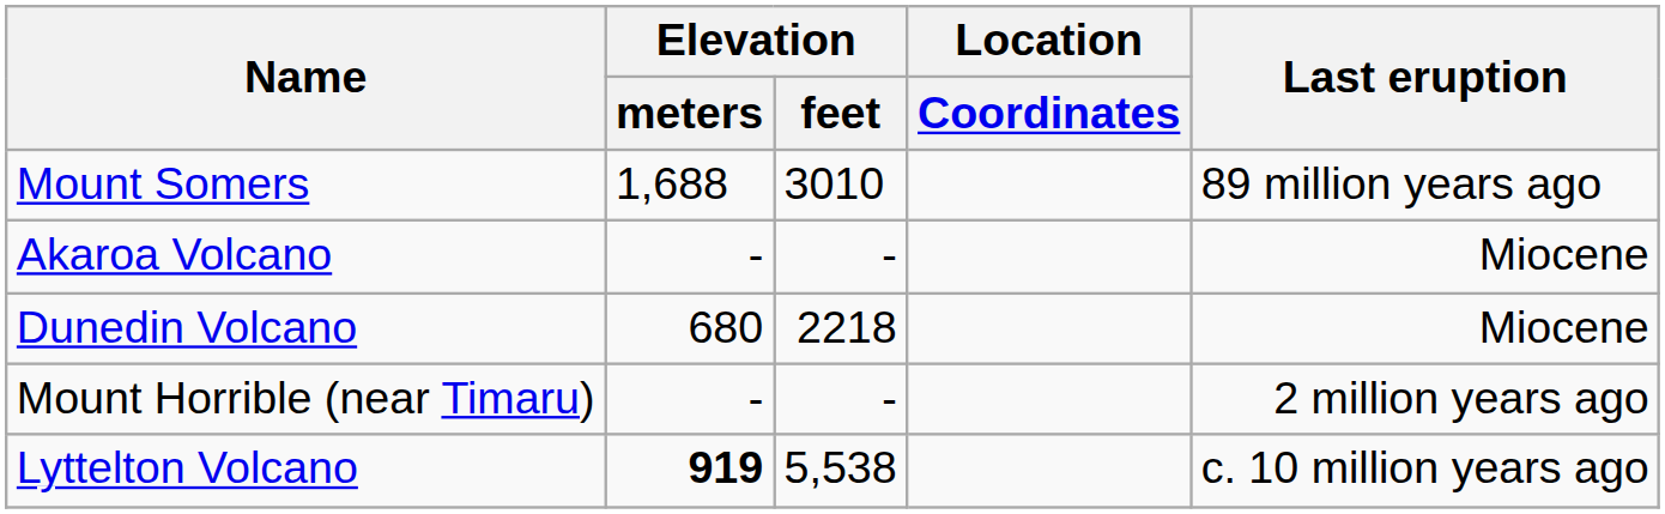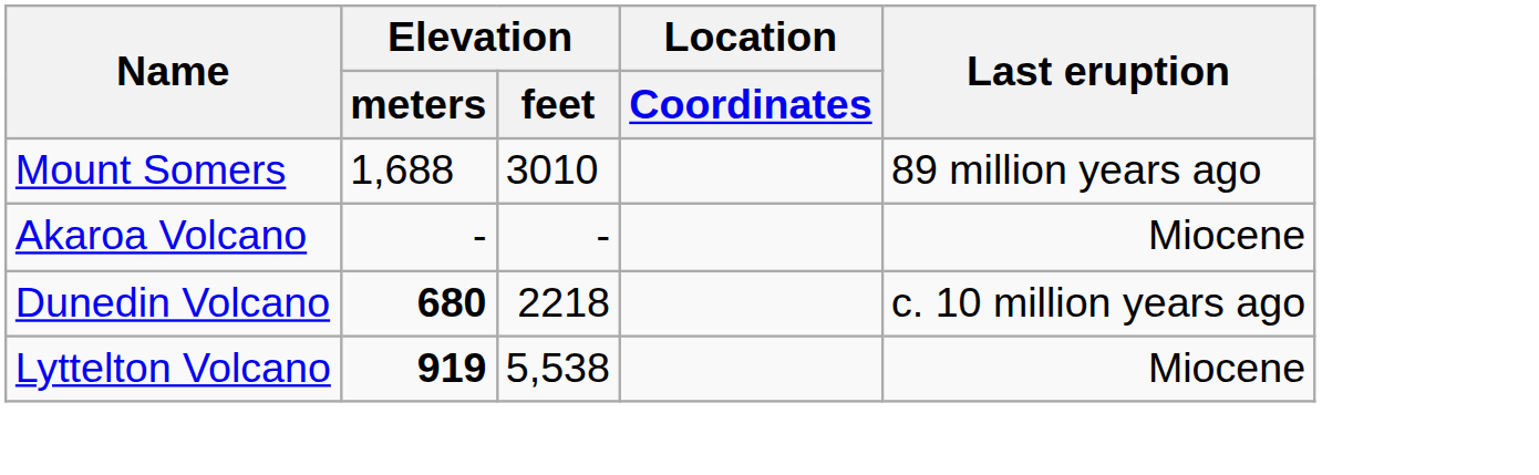Dunedin Volcano | Elevation / meters: normal -> bold
Dunedin Volcano | Last eruption: Miocene -> c. 10 million years ago
- row: Mount Horrible (near Timaru) | - | - | 2 million years ago
Lyttelton Volcano | Last eruption: c. 10 million years ago -> Miocene
